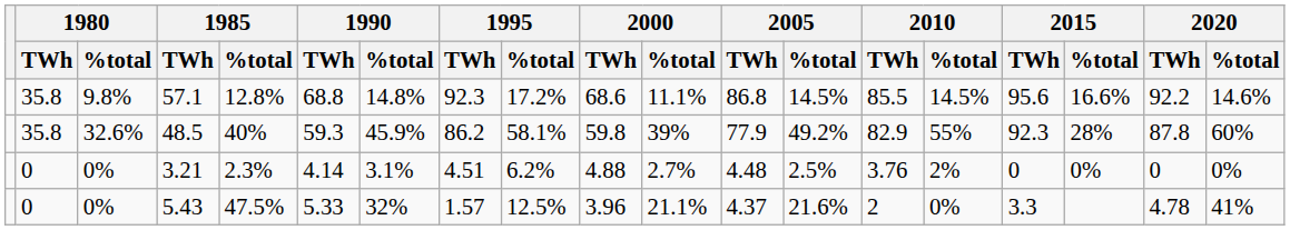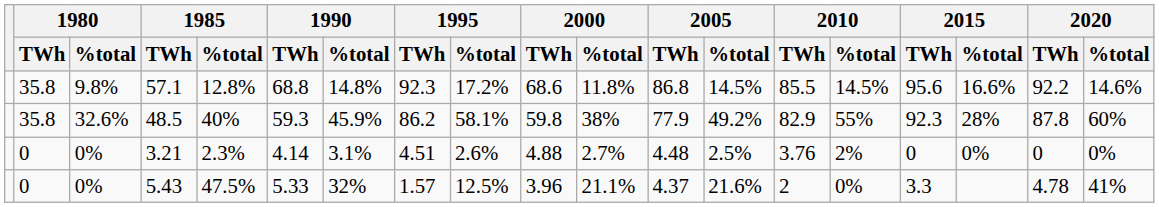57.1 | 2000 / %total: 11.1% -> 11.8%
48.5 | 2000 / %total: 39% -> 38%
3.21 | 1995 / %total: 6.2% -> 2.6%
